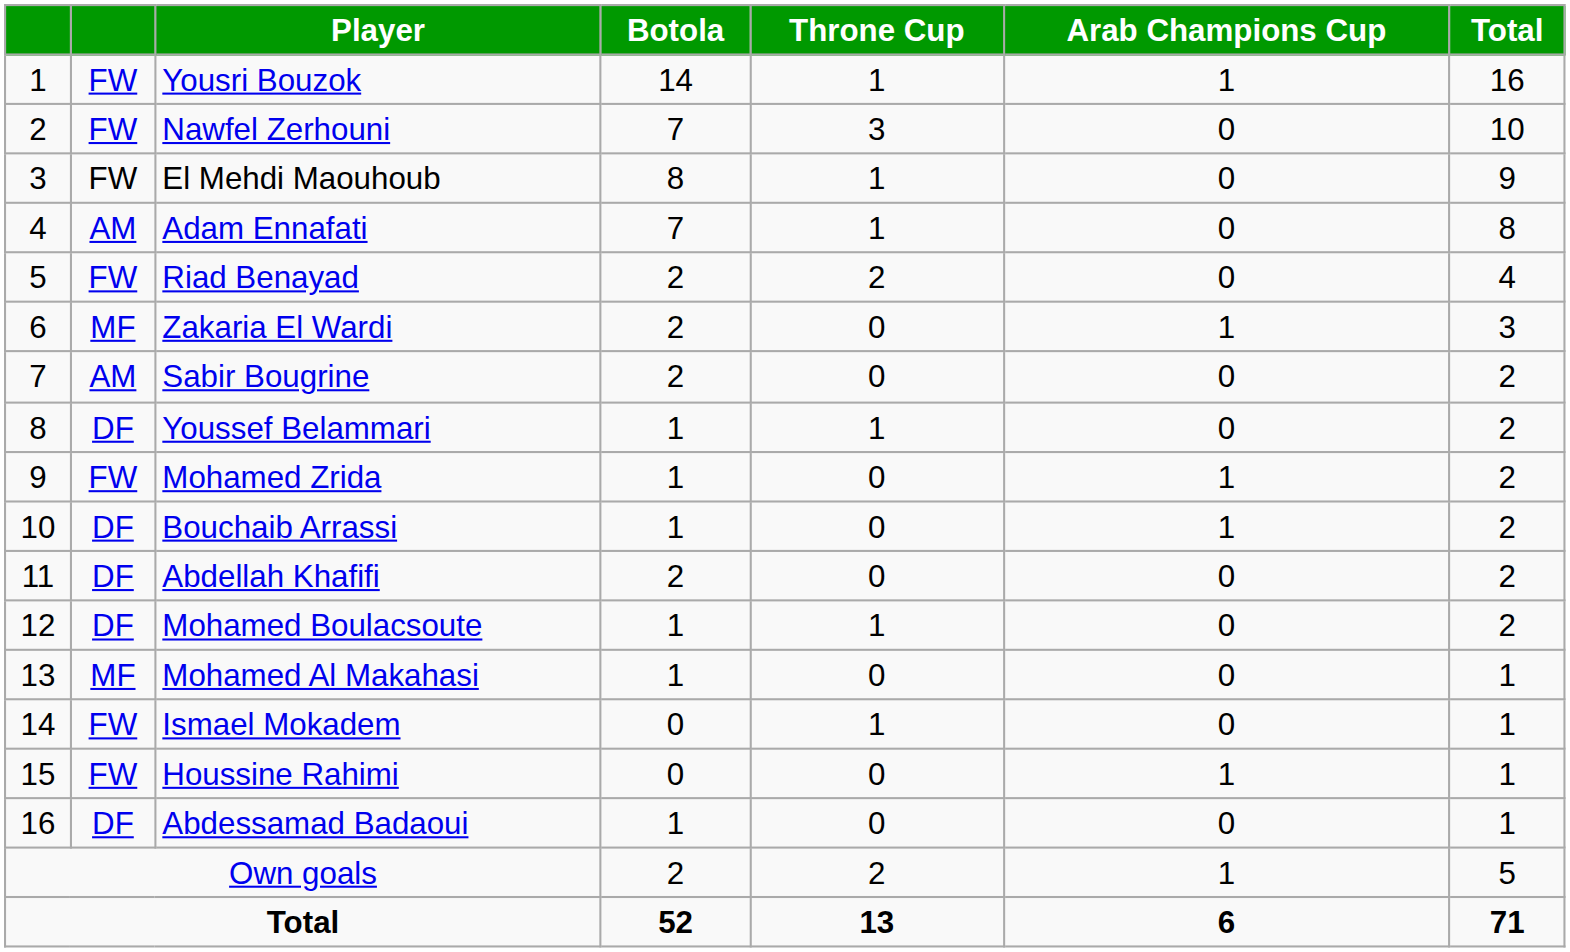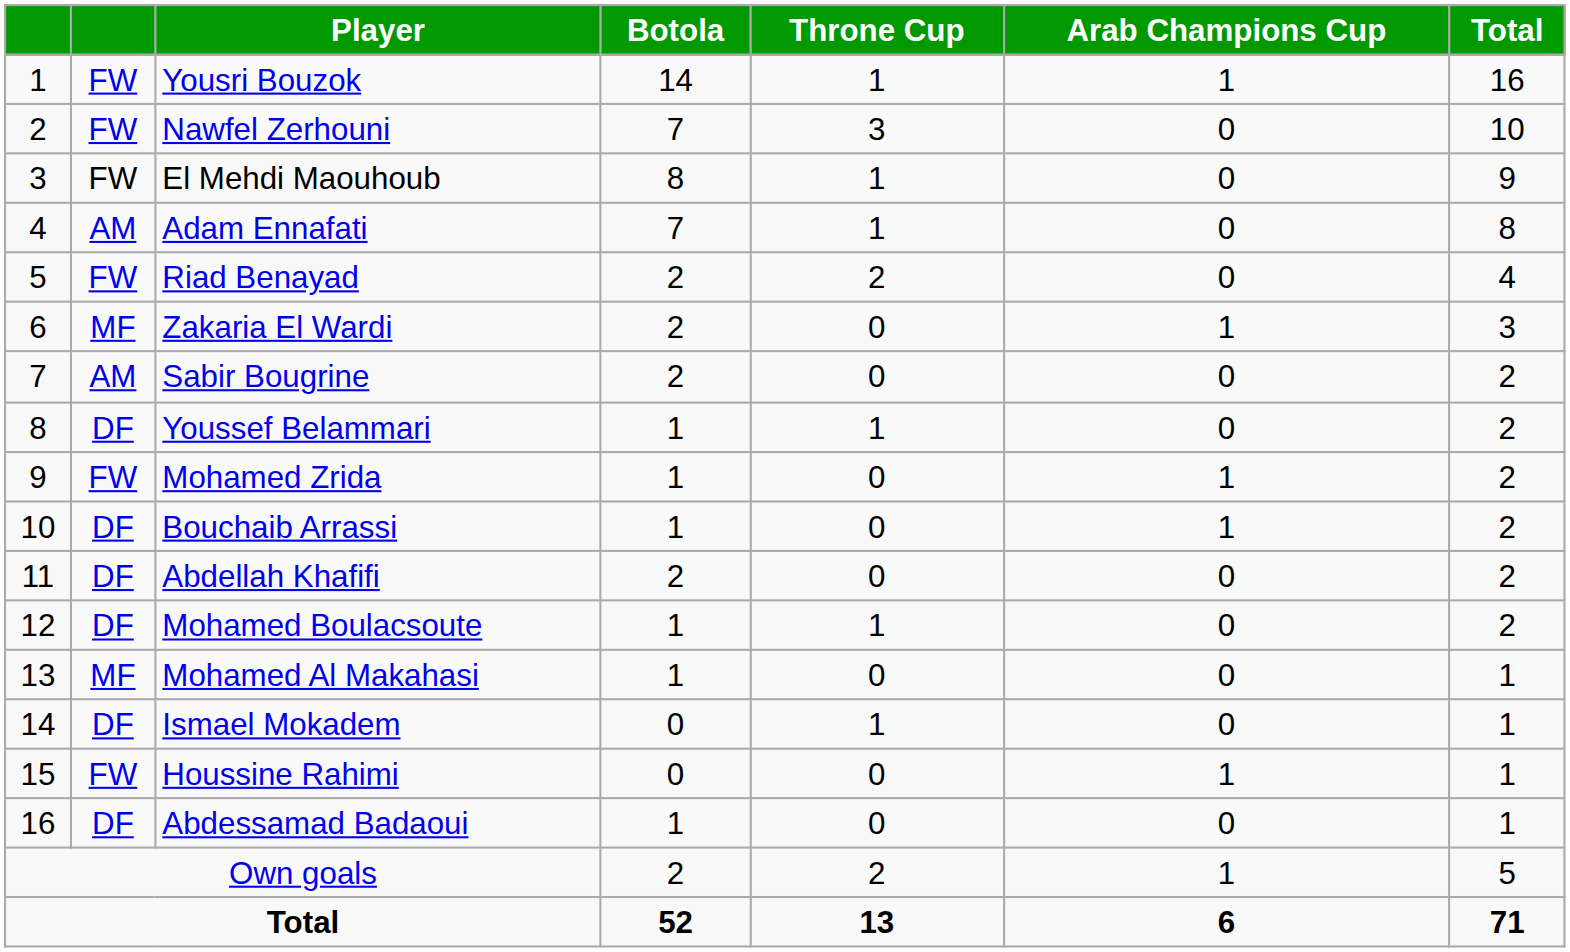Ismael Mokadem | column 2: FW -> DF
